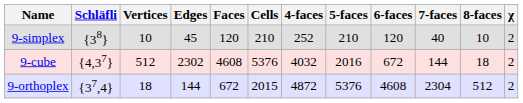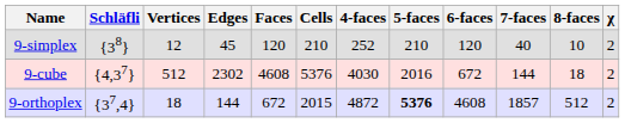9-simplex | Vertices: 10 -> 12
9-cube | 4-faces: 4032 -> 4030
9-orthoplex | 5-faces: normal -> bold
9-orthoplex | 7-faces: 2304 -> 1857
